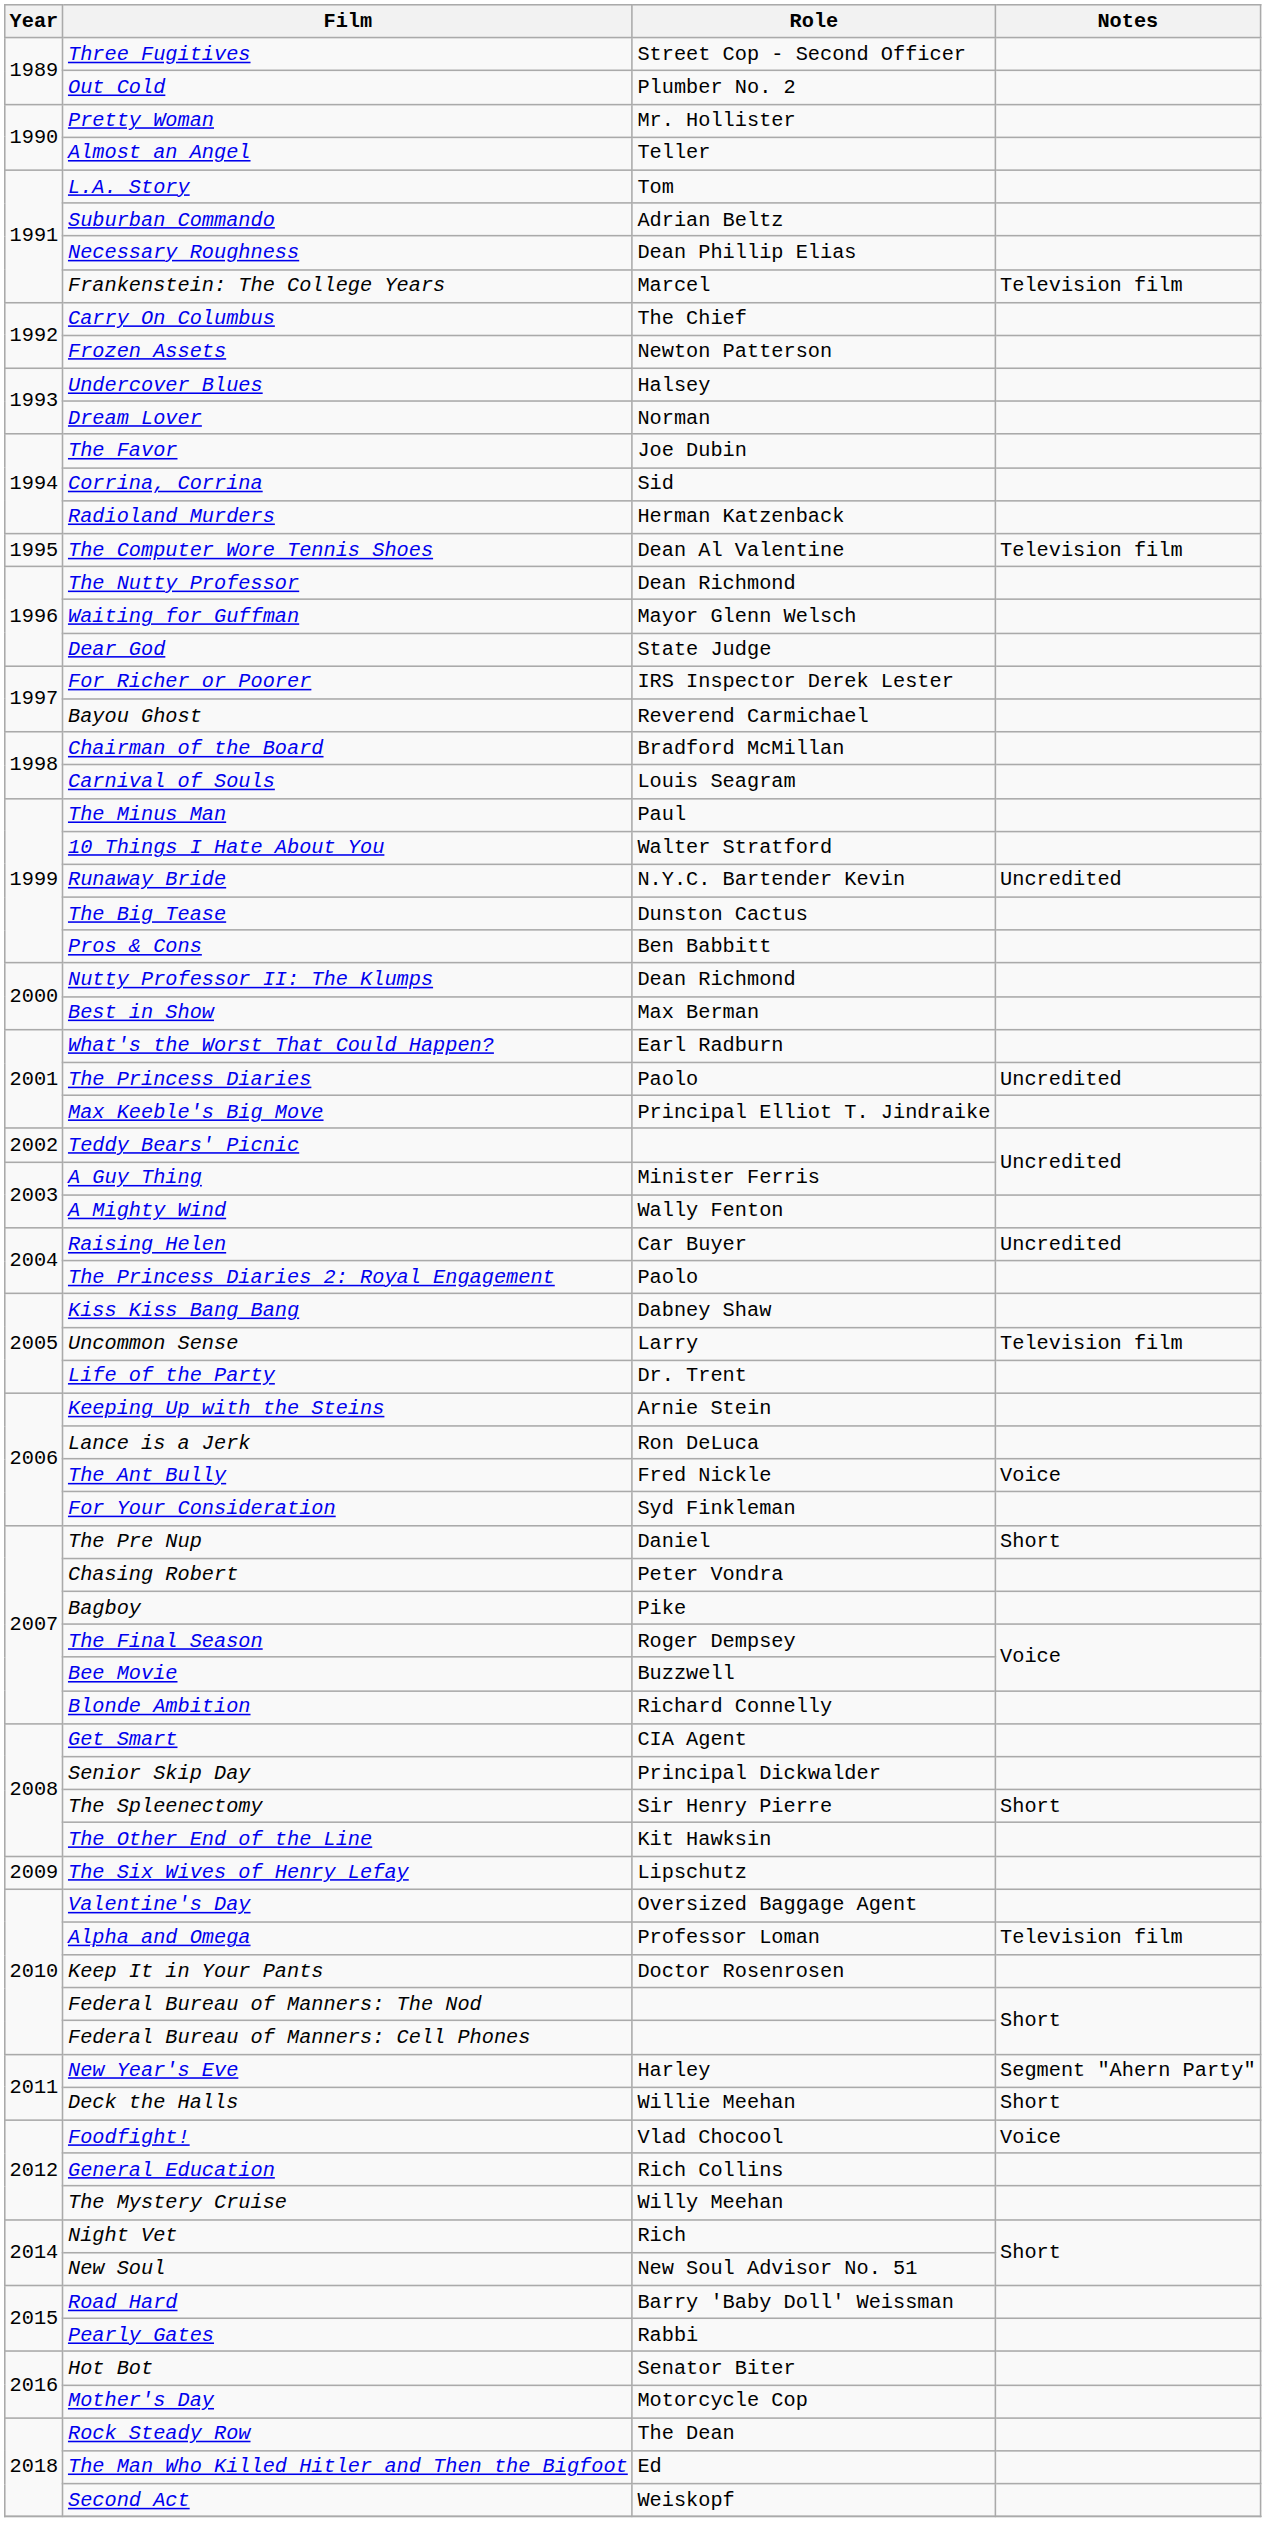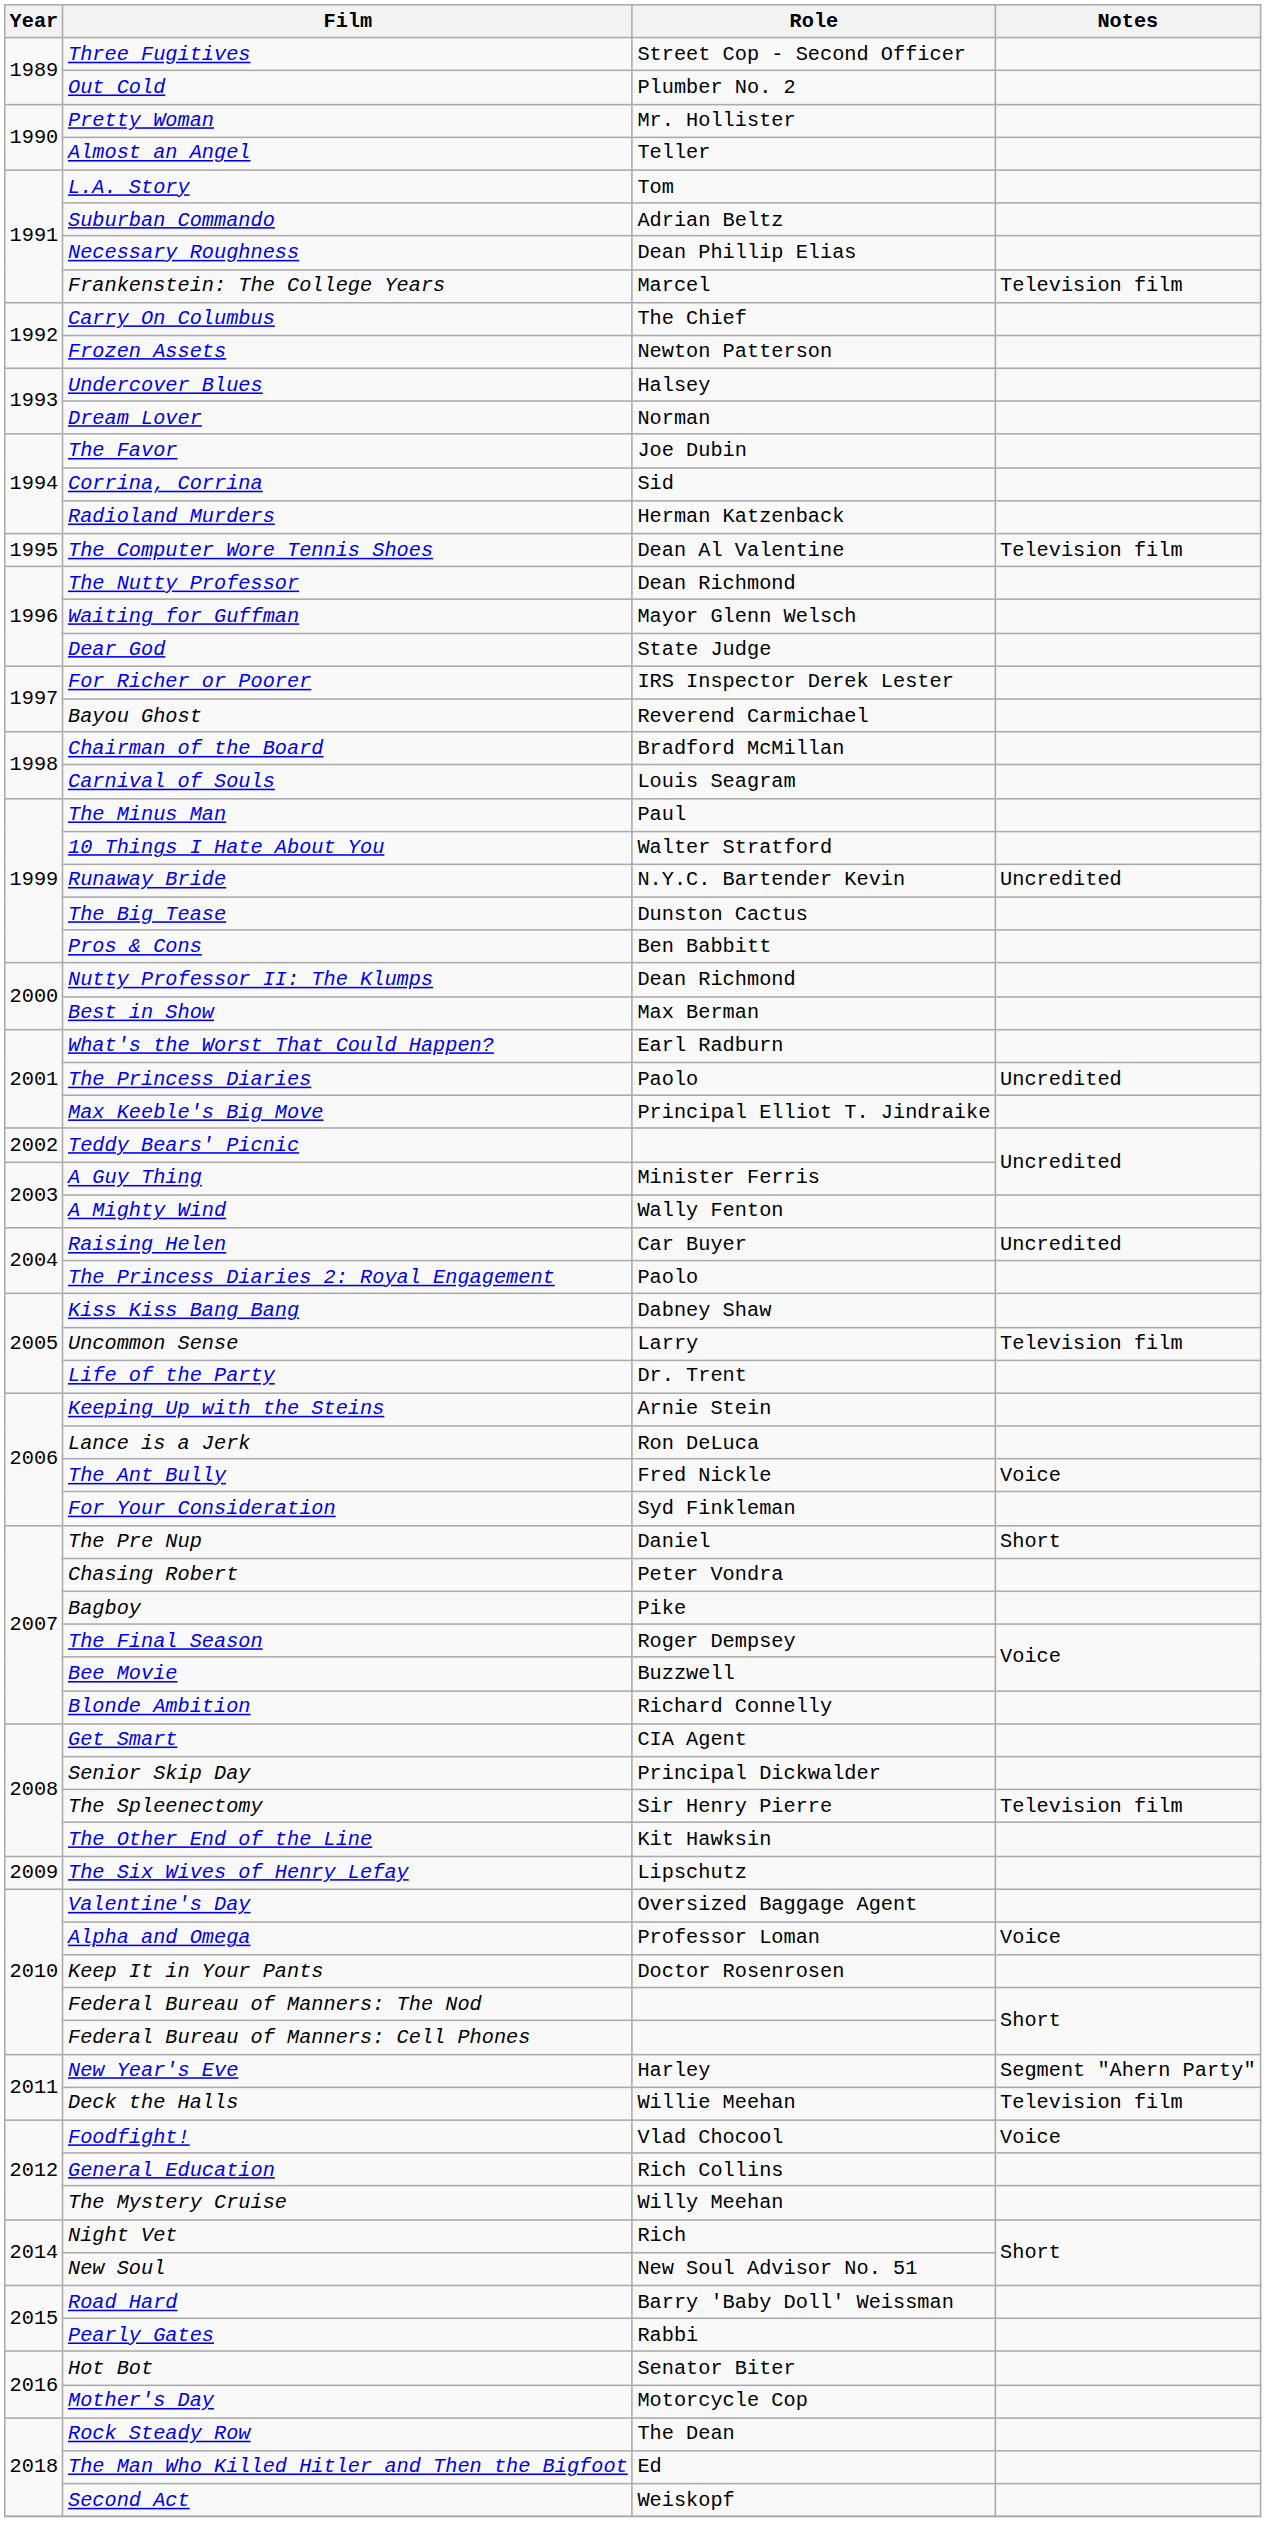The Spleenectomy | Notes: Short -> Television film
Alpha and Omega | Notes: Television film -> Voice
Deck the Halls | Notes: Short -> Television film
